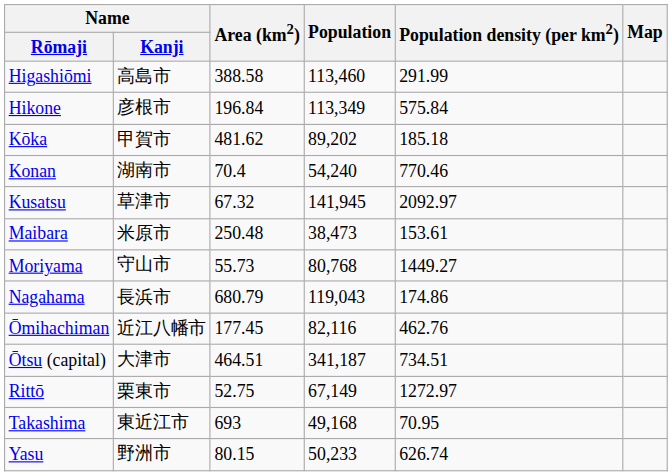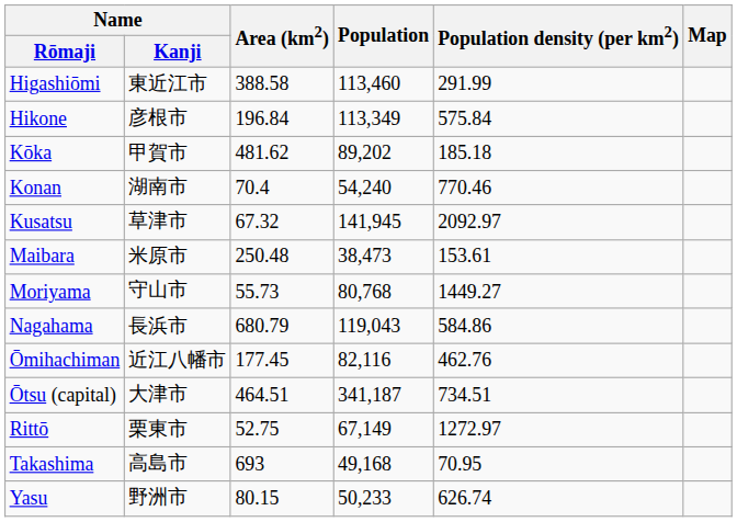Higashiōmi | Name / Kanji: 高島市 -> 東近江市
Nagahama | Population density (per km2): 174.86 -> 584.86
Takashima | Name / Kanji: 東近江市 -> 高島市
